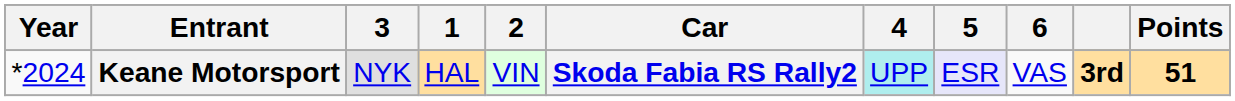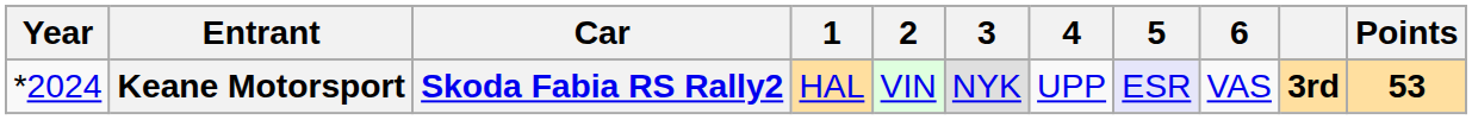columns swapped: Car <-> 3
Keane Motorsport | 4: paleturquoise background -> no background
Keane Motorsport | Points: 51 -> 53
